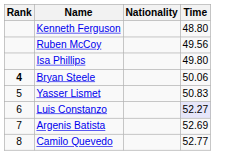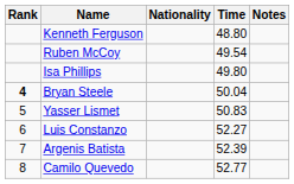+ column: Notes
Ruben McCoy | Time: 49.56 -> 49.54
Bryan Steele | Time: 50.06 -> 50.04
Luis Constanzo | Time: lavender background -> no background
Argenis Batista | Time: 52.69 -> 52.39
